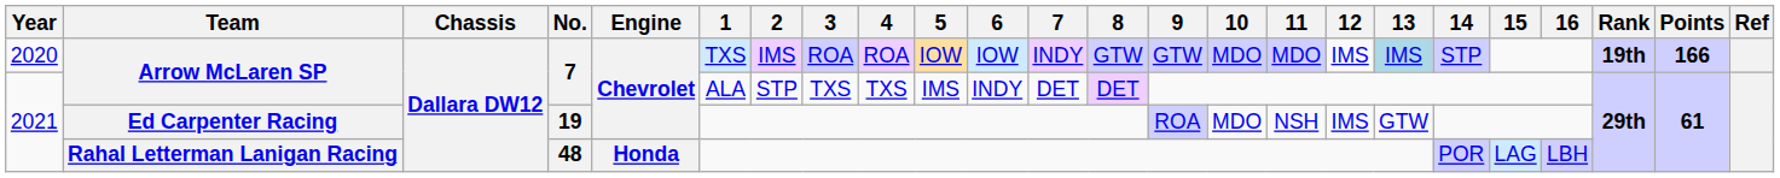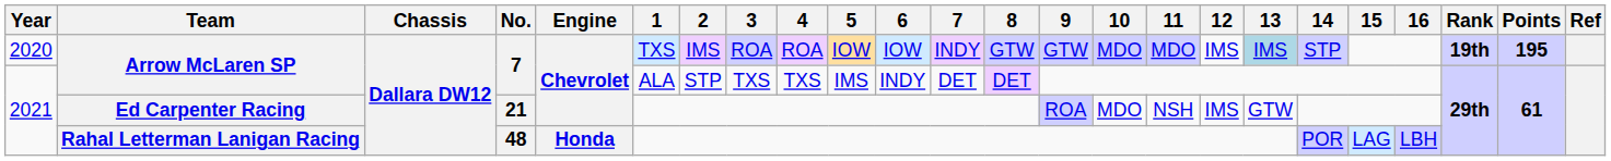2020 / Arrow McLaren SP | Points: 166 -> 195
Ed Carpenter Racing | No.: 19 -> 21
